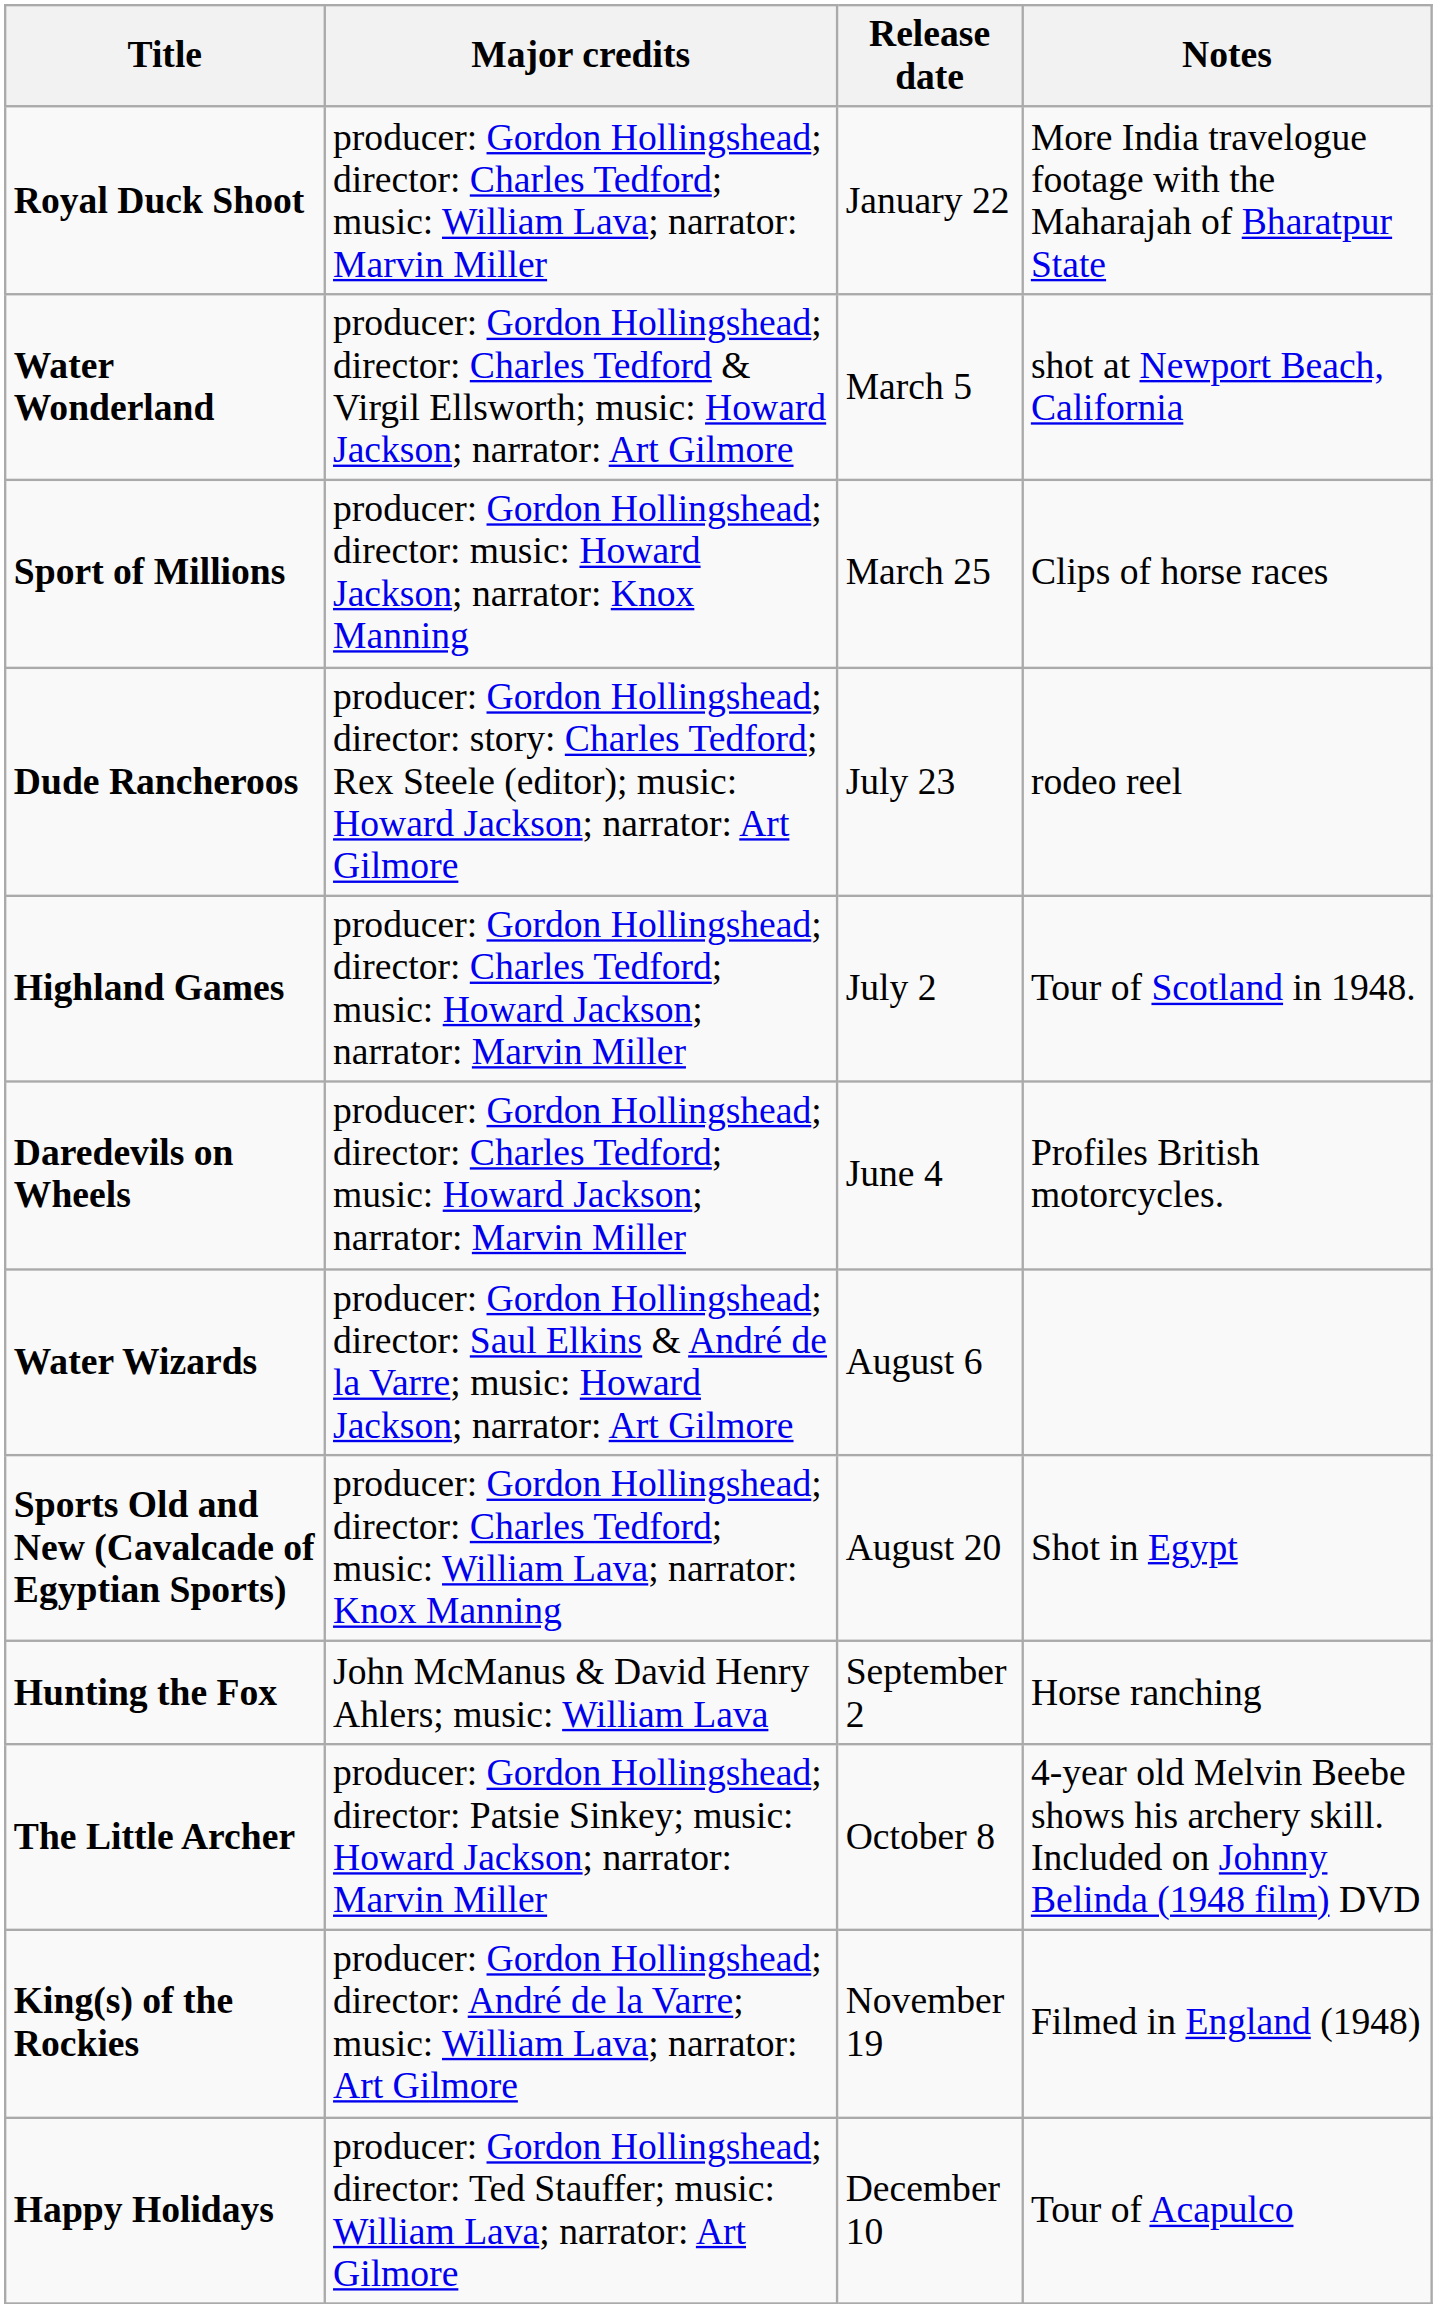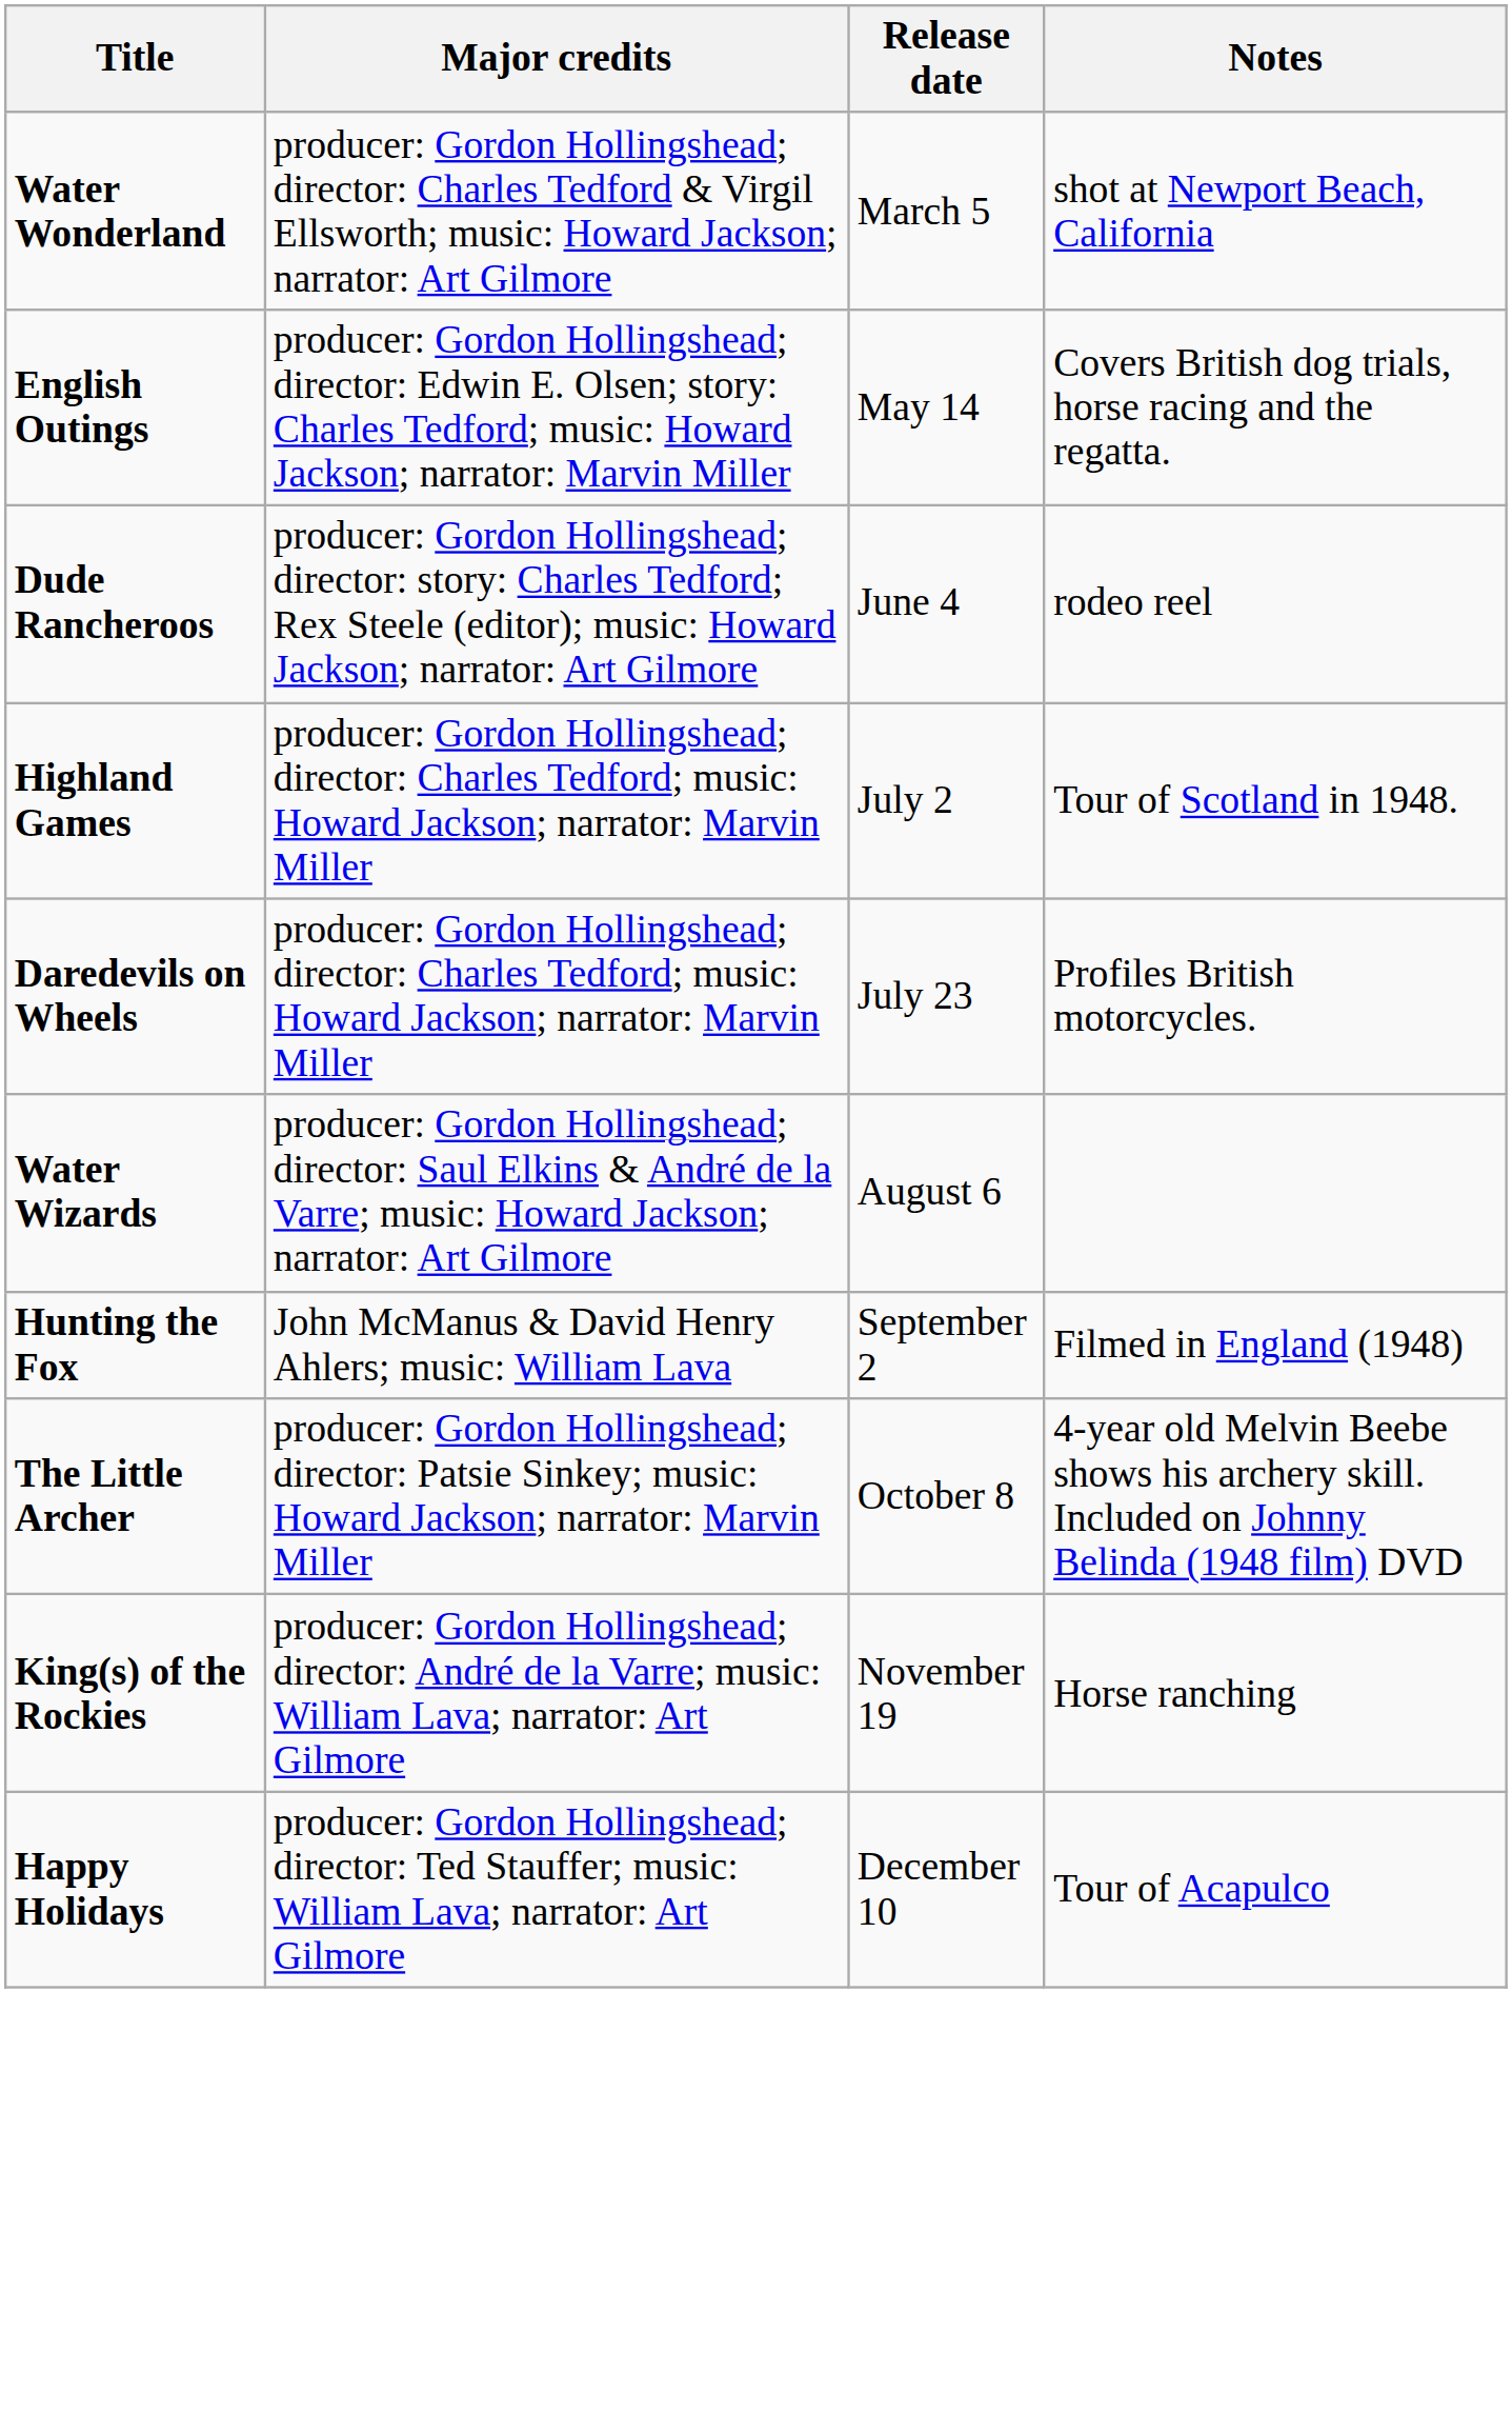- row: Royal Duck Shoot | producer: Gordon Hollingshead; director: Charles Tedford; music: William Lava; narrator: Marvin Miller | January 22 | More India travelogue footage with the Maharajah of Bharatpur State
- row: Sport of Millions | producer: Gordon Hollingshead; director: music: Howard Jackson; narrator: Knox Manning | March 25 | Clips of horse races
+ row: English Outings | producer: Gordon Hollingshead; director: Edwin E. Olsen; story: Charles Tedford; music: Howard Jackson; narrator: Marvin Miller | May 14 | Covers British dog trials, horse racing and the regatta.
Dude Rancheroos | Release date: July 23 -> June 4
Daredevils on Wheels | Release date: June 4 -> July 23
- row: Sports Old and New (Cavalcade of Egyptian Sports) | producer: Gordon Hollingshead; director: Charles Tedford; music: William Lava; narrator: Knox Manning | August 20 | Shot in Egypt
Hunting the Fox | Notes: Horse ranching -> Filmed in England (1948)
King(s) of the Rockies | Notes: Filmed in England (1948) -> Horse ranching
